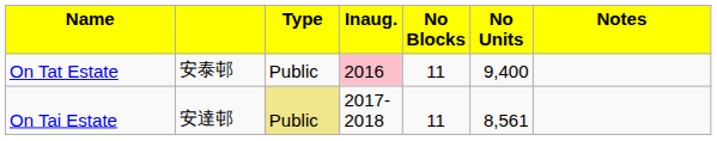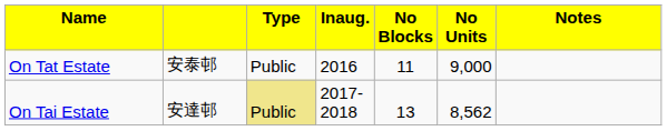On Tat Estate | column 4: pink background -> no background
On Tat Estate | column 6: 9,400 -> 9,000
On Tai Estate | column 5: 11 -> 13
On Tai Estate | column 6: 8,561 -> 8,562
